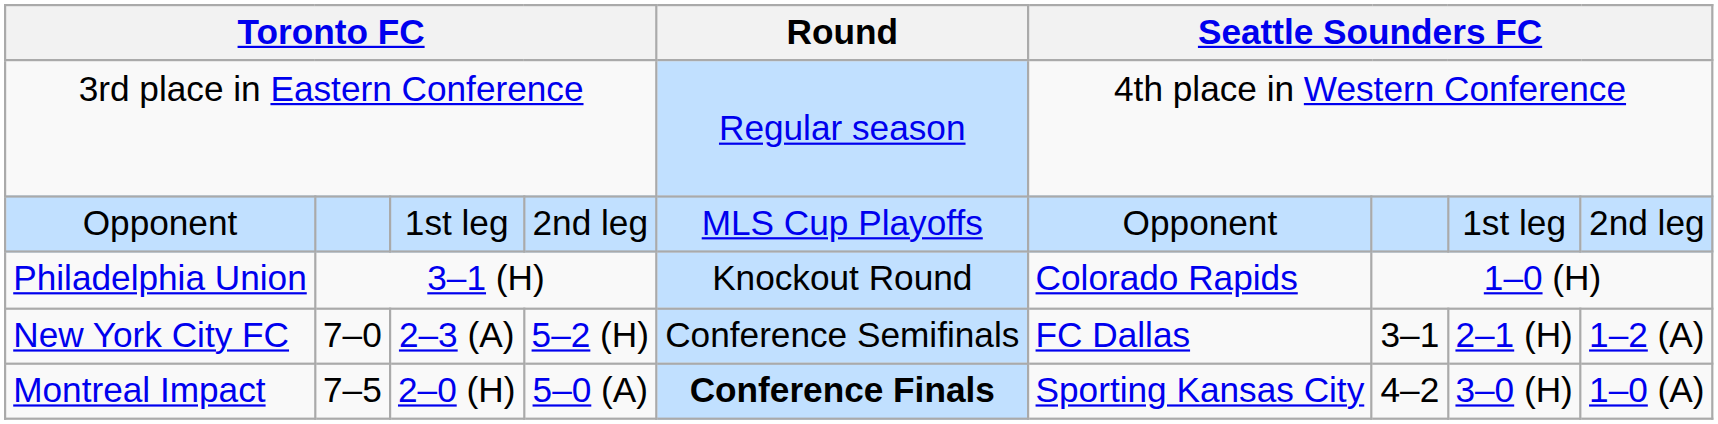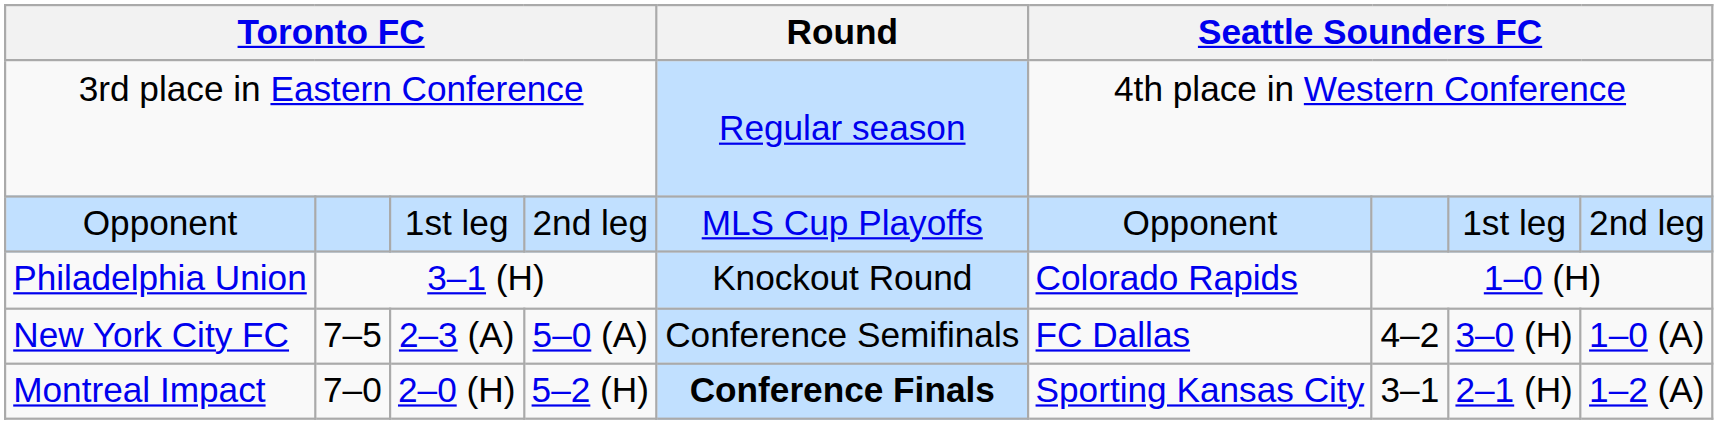New York City FC | column 2: 7–0 -> 7–5
New York City FC | column 4: 5–2 (H) -> 5–0 (A)
New York City FC | column 7: 3–1 -> 4–2
New York City FC | column 8: 2–1 (H) -> 3–0 (H)
New York City FC | column 9: 1–2 (A) -> 1–0 (A)
Montreal Impact | column 2: 7–5 -> 7–0
Montreal Impact | column 4: 5–0 (A) -> 5–2 (H)
Montreal Impact | column 7: 4–2 -> 3–1
Montreal Impact | column 8: 3–0 (H) -> 2–1 (H)
Montreal Impact | column 9: 1–0 (A) -> 1–2 (A)
